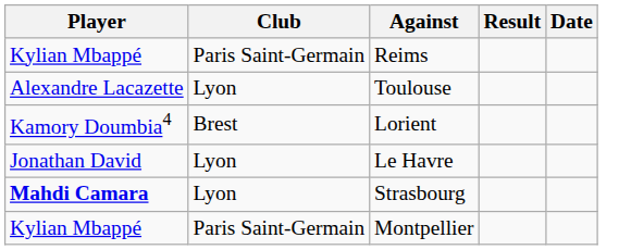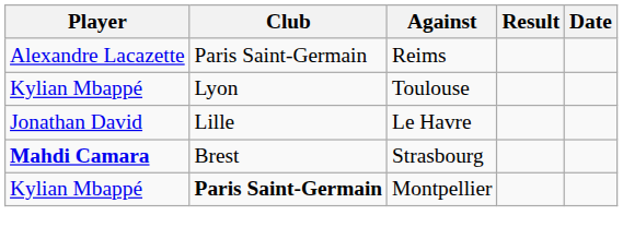Reims | Player: Kylian Mbappé -> Alexandre Lacazette
Toulouse | Player: Alexandre Lacazette -> Kylian Mbappé
- row: Kamory Doumbia4 | Brest | Lorient
Le Havre | Club: Lyon -> Lille
Strasbourg | Club: Lyon -> Brest
Montpellier | Club: normal -> bold
